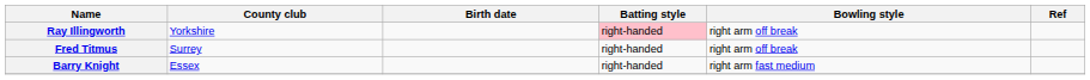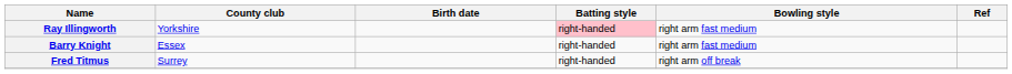Ray Illingworth | Bowling style: right arm off break -> right arm fast medium
rows swapped: Barry Knight <-> Fred Titmus
